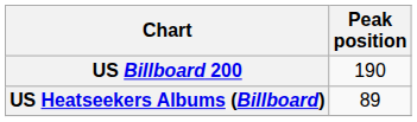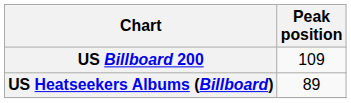US Billboard 200 | Peak position: 190 -> 109
